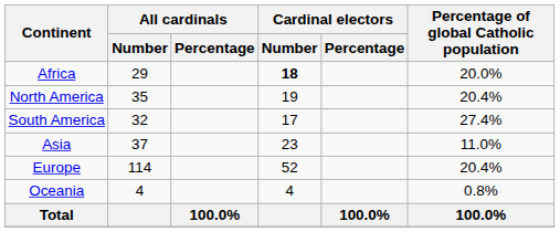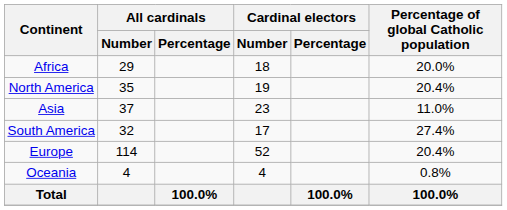Africa | Cardinal electors / Number: bold -> normal
rows swapped: South America <-> Asia
